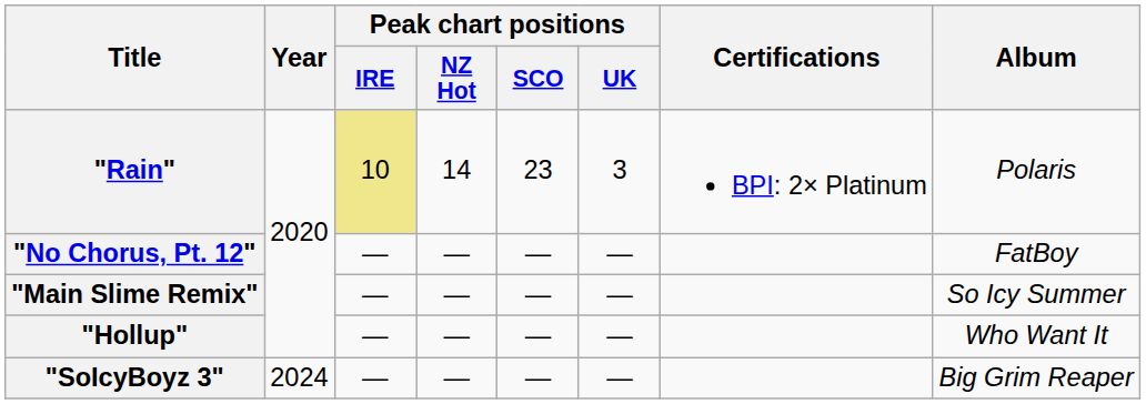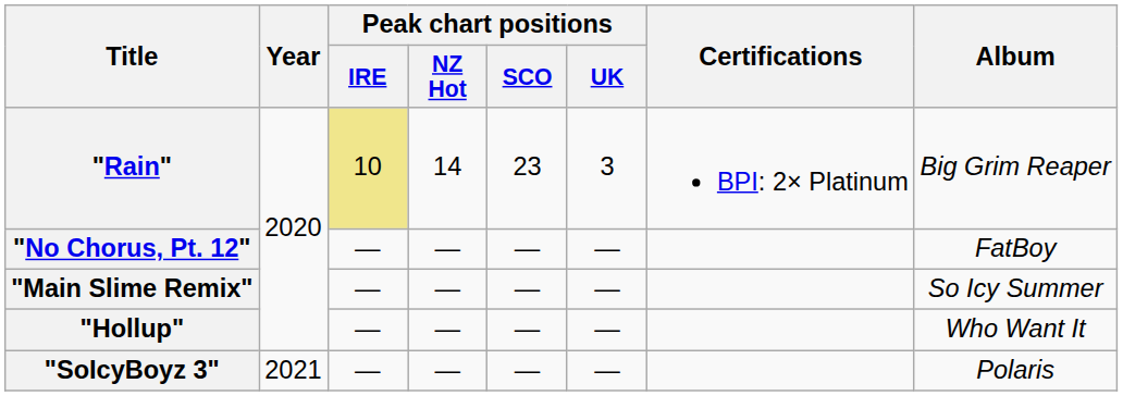"Rain" | Album: Polaris -> Big Grim Reaper
"SoIcyBoyz 3" | Year: 2024 -> 2021
"SoIcyBoyz 3" | Album: Big Grim Reaper -> Polaris
